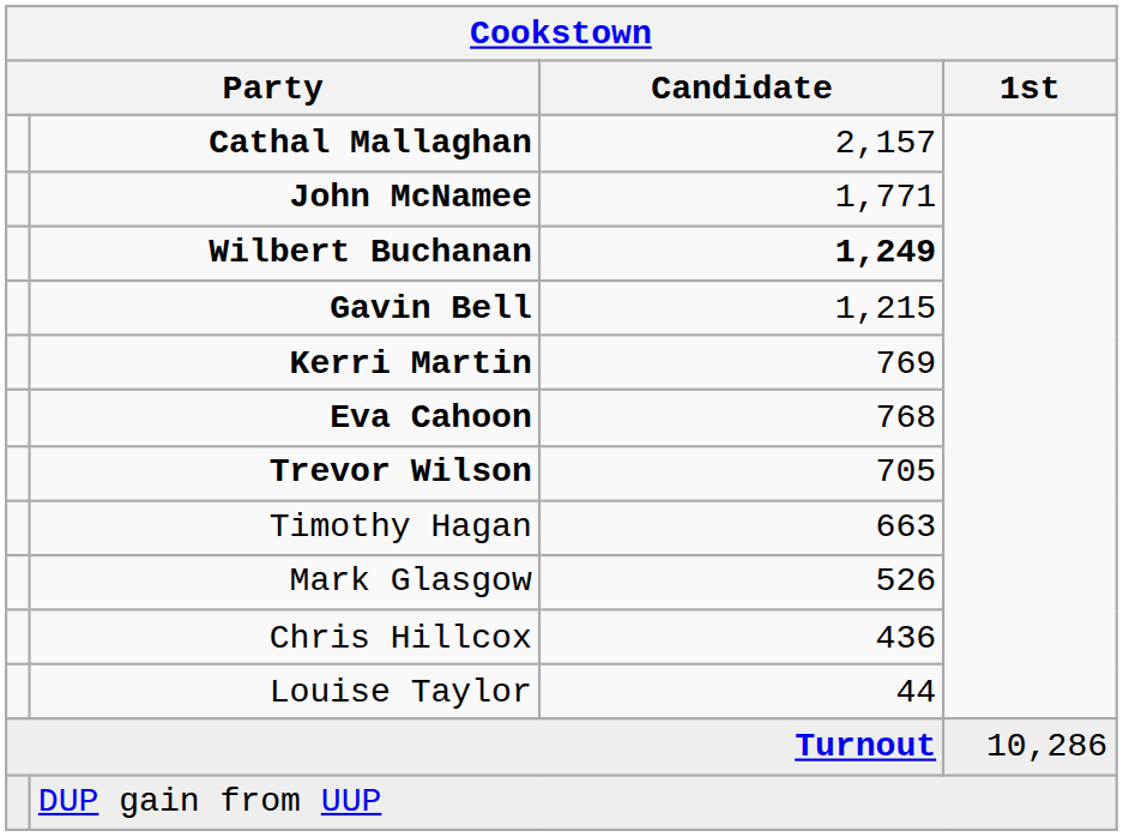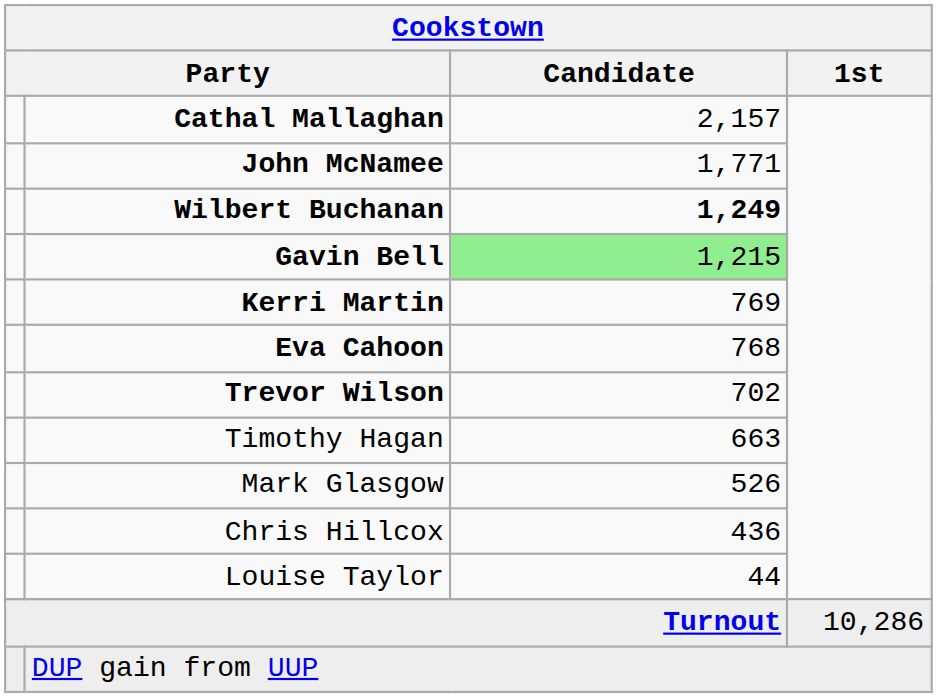Gavin Bell | Cookstown / Candidate: no background -> lightgreen background
Trevor Wilson | Cookstown / Candidate: 705 -> 702
